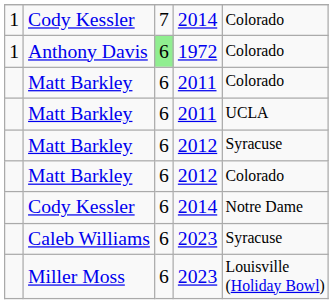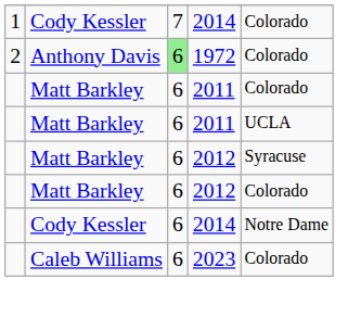Anthony Davis | column 1: 1 -> 2
Caleb Williams | column 5: Syracuse -> Colorado
- row: Miller Moss | 6 | 2023 | Louisville (Holiday Bowl)
